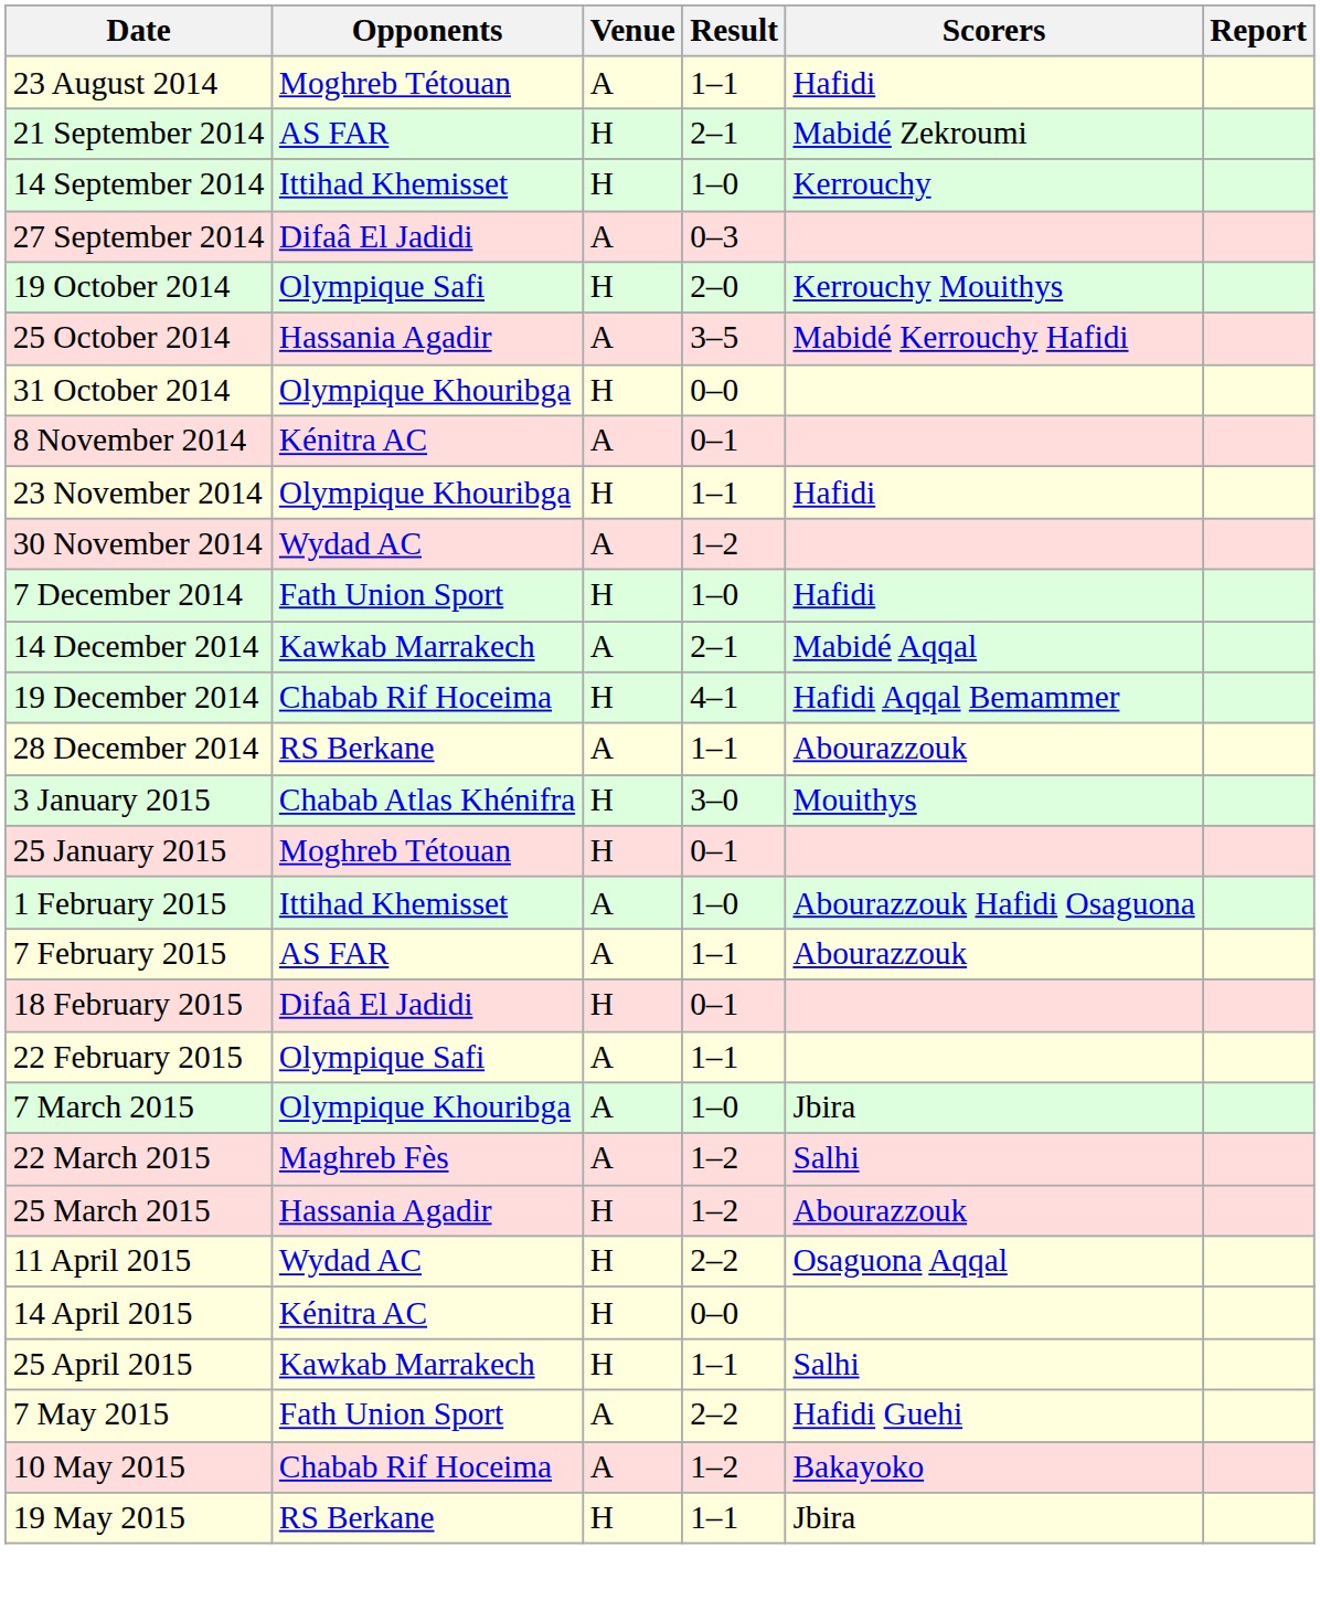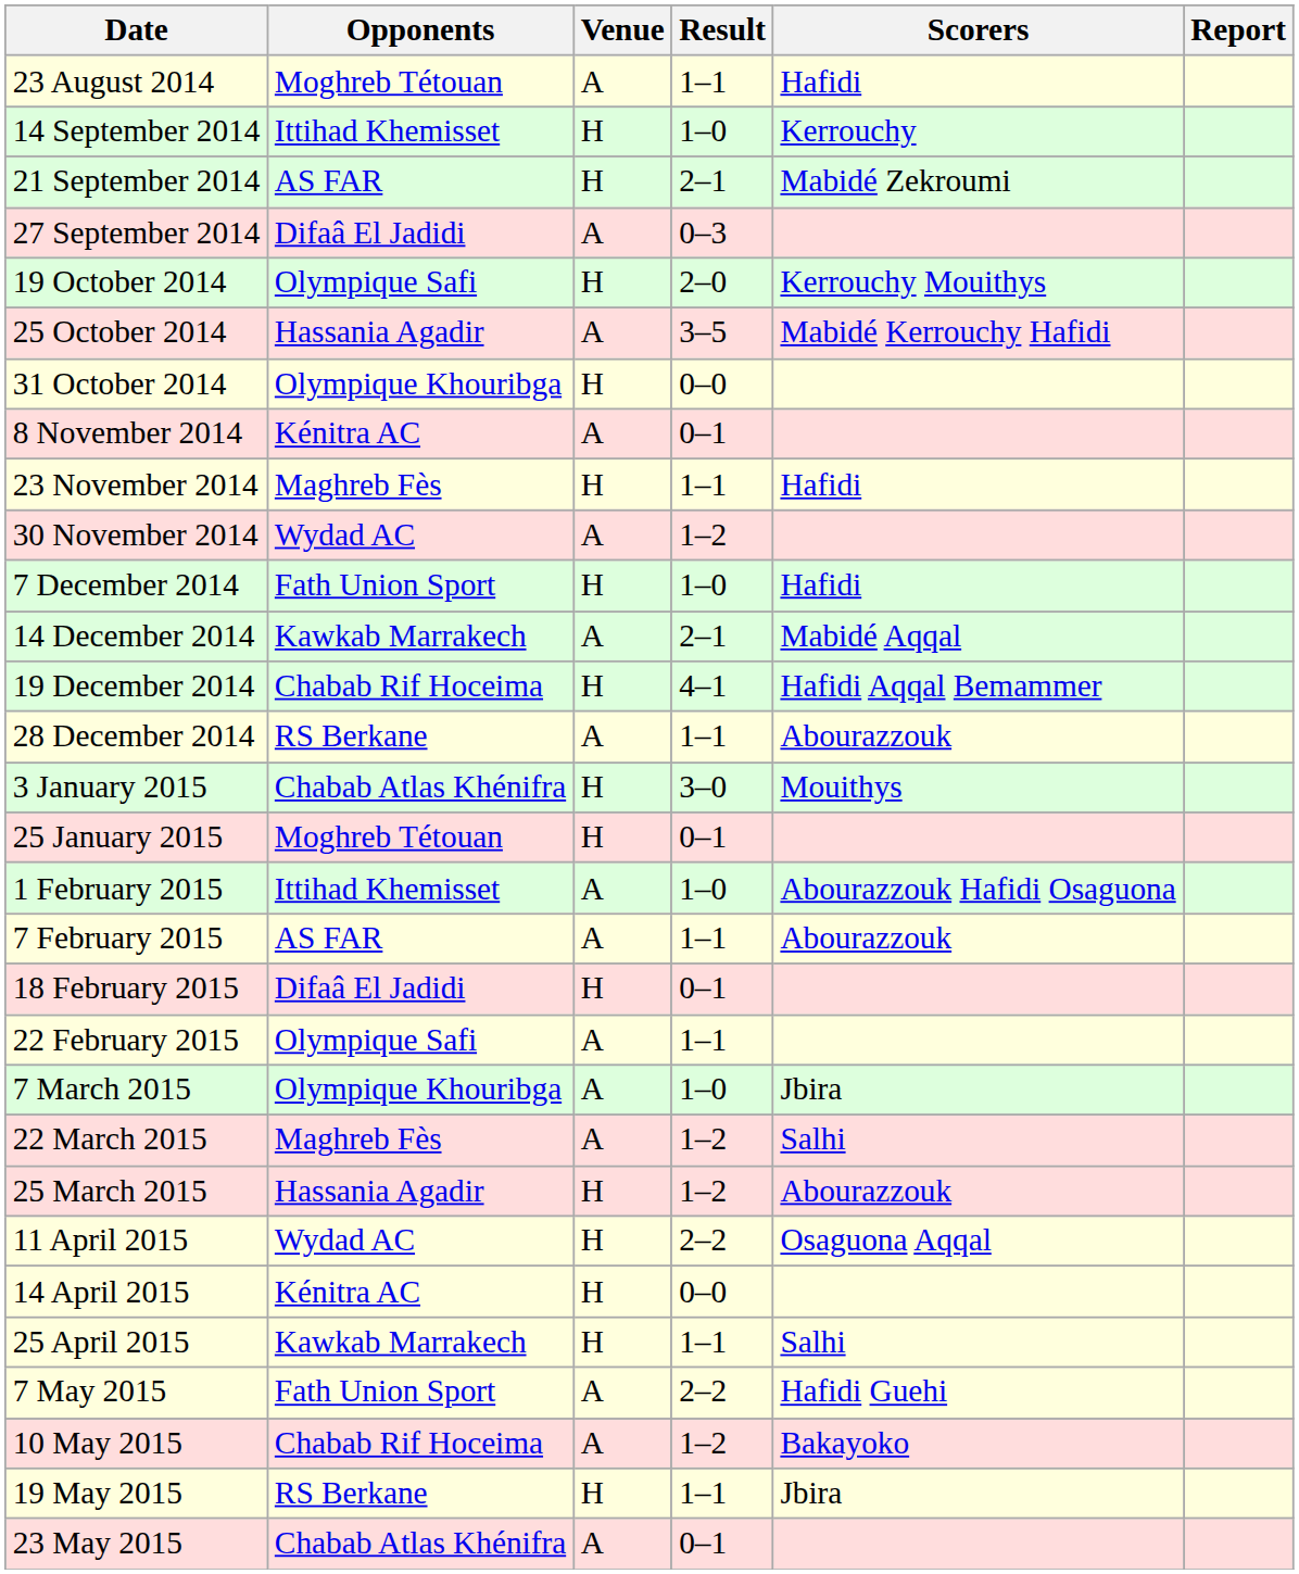rows swapped: 14 September 2014 <-> 21 September 2014
23 November 2014 | Opponents: Olympique Khouribga -> Maghreb Fès
+ row: 23 May 2015 | Chabab Atlas Khénifra | A | 0–1
